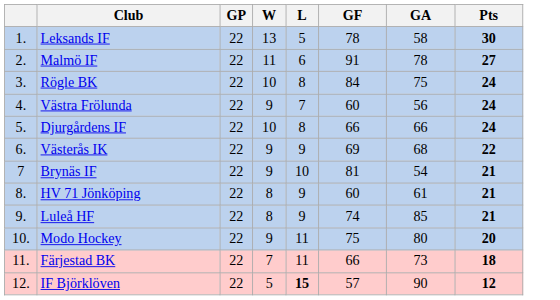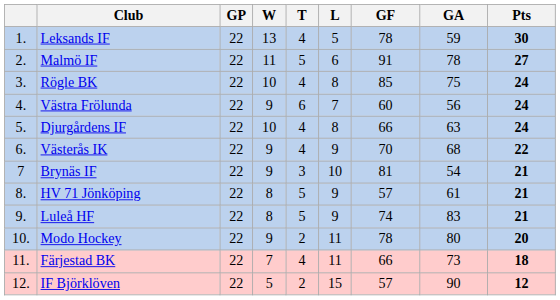+ column: T | 4 | 5 | 4 | 6 | 4 | 4 | 3 | 5 | 5 | 2 | 4 | 2
Leksands IF | GA: 58 -> 59
Rögle BK | GF: 84 -> 85
Djurgårdens IF | GA: 66 -> 63
Västerås IK | GF: 69 -> 70
HV 71 Jönköping | GF: 60 -> 57
Luleå HF | GA: 85 -> 83
Modo Hockey | GF: 75 -> 78
IF Björklöven | L: bold -> normal
